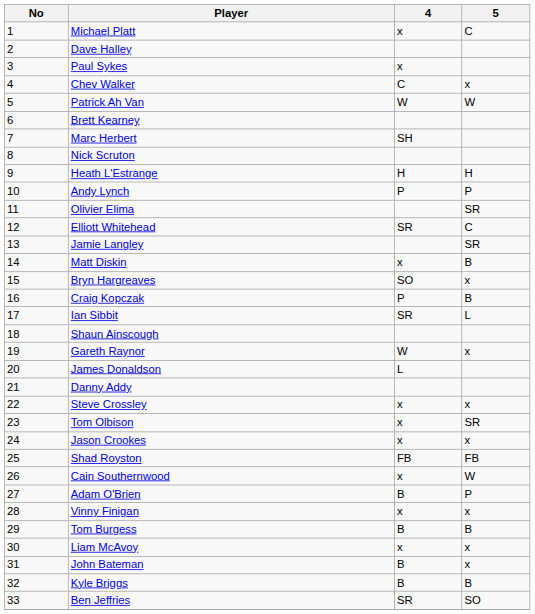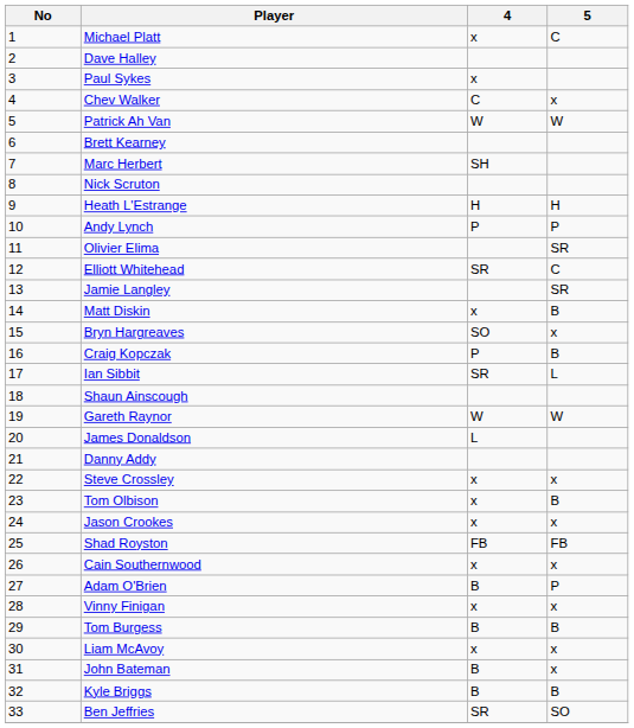Gareth Raynor | 5: x -> W
Tom Olbison | 5: SR -> B
Cain Southernwood | 5: W -> x
